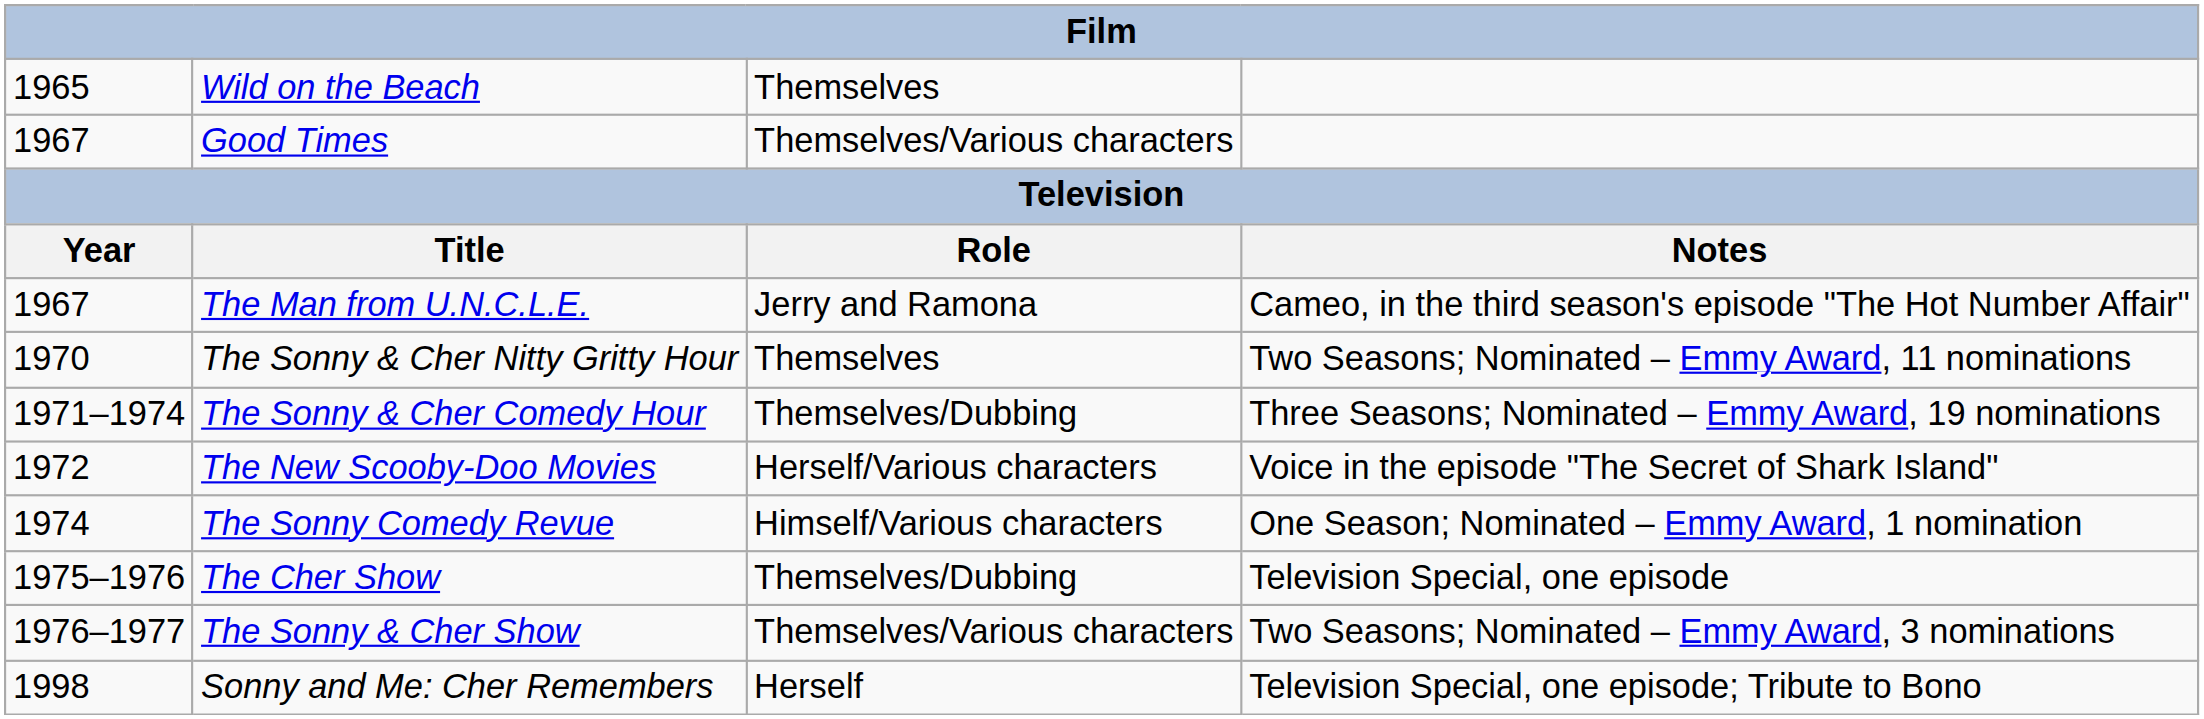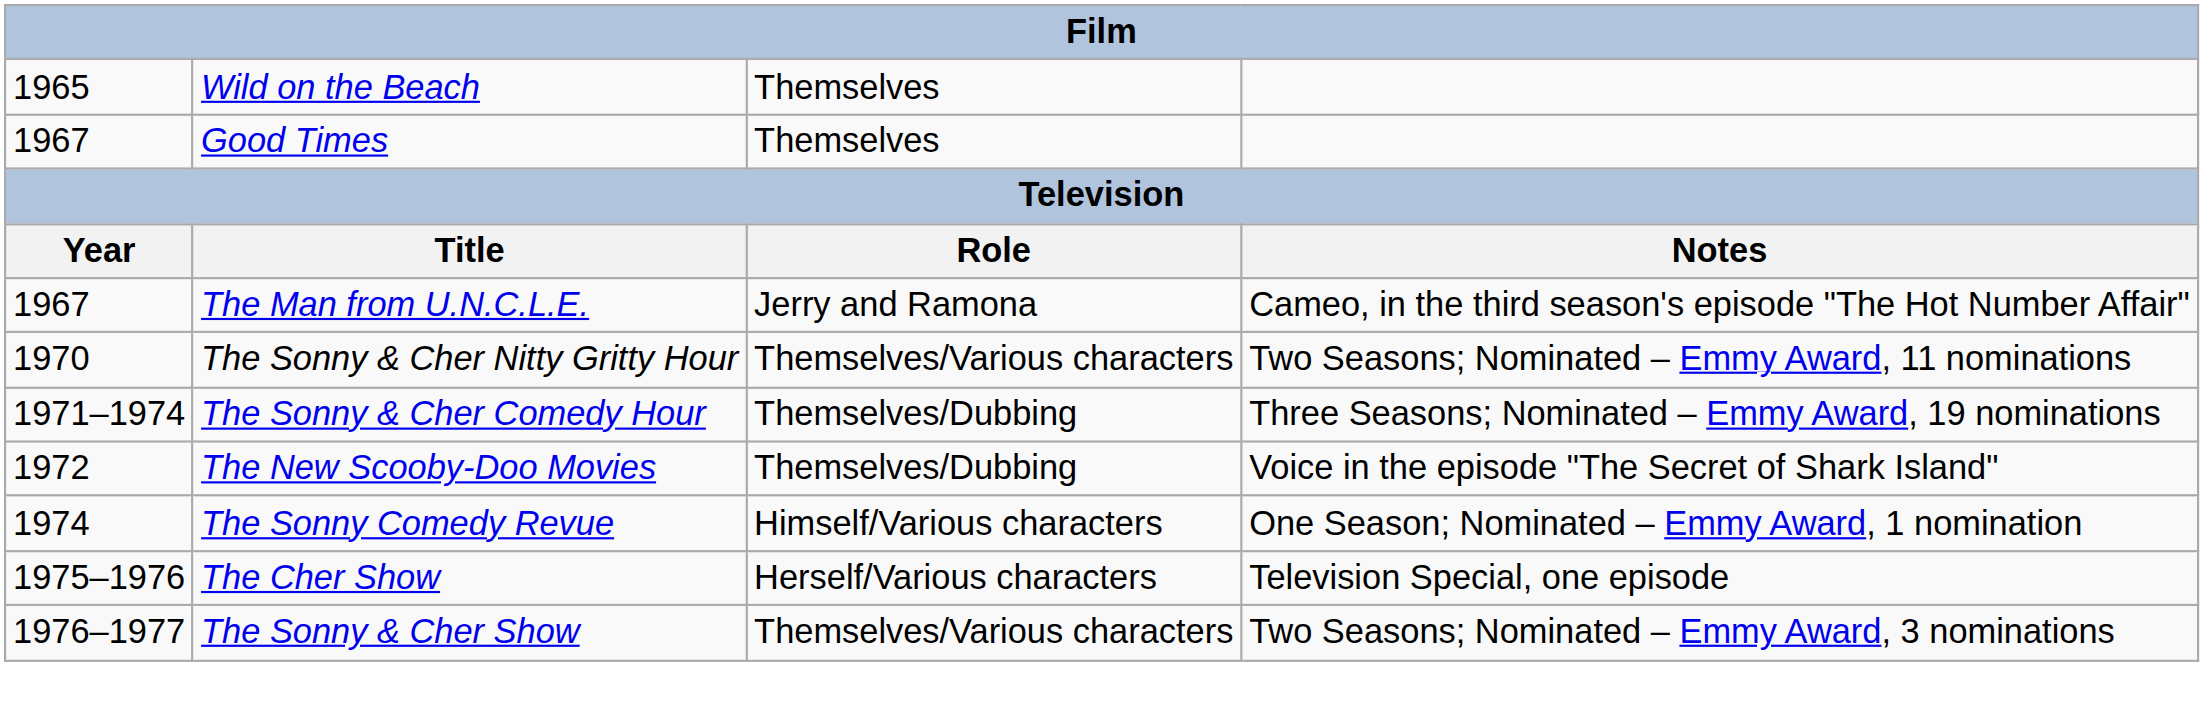Good Times | column 3: Themselves/Various characters -> Themselves
The Sonny & Cher Nitty Gritty Hour | column 3: Themselves -> Themselves/Various characters
The New Scooby-Doo Movies | column 3: Herself/Various characters -> Themselves/Dubbing
The Cher Show | column 3: Themselves/Dubbing -> Herself/Various characters
- row: 1998 | Sonny and Me: Cher Remembers | Herself | Television Special, one episode; Tribute to Bono
